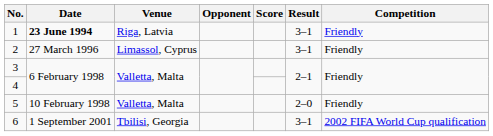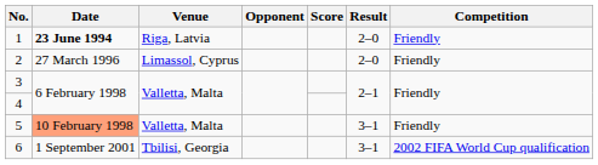1 | Result: 3–1 -> 2–0
2 | Result: 3–1 -> 2–0
5 | Date: no background -> lightsalmon background
5 | Result: 2–0 -> 3–1
